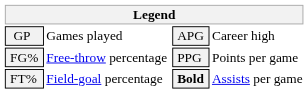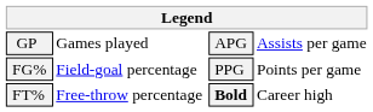GP | column 4: Career high -> Assists per game
FG% | column 2: Free-throw percentage -> Field-goal percentage
FT% | column 2: Field-goal percentage -> Free-throw percentage
FT% | column 4: Assists per game -> Career high
